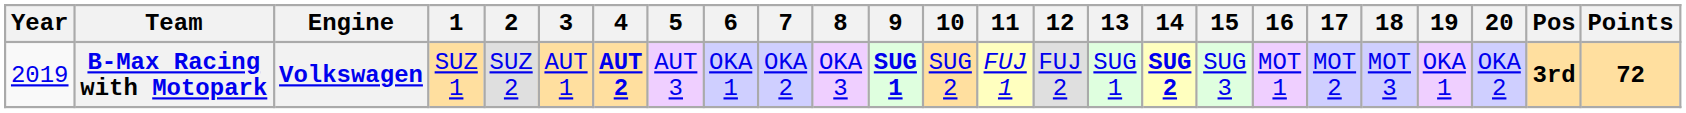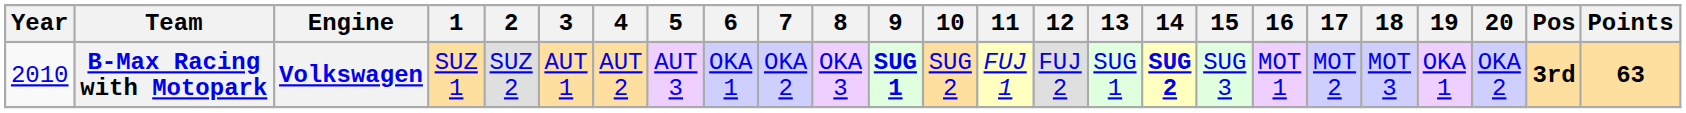B-Max Racing with Motopark | Year: 2019 -> 2010
B-Max Racing with Motopark | 4: bold -> normal
B-Max Racing with Motopark | Points: 72 -> 63
